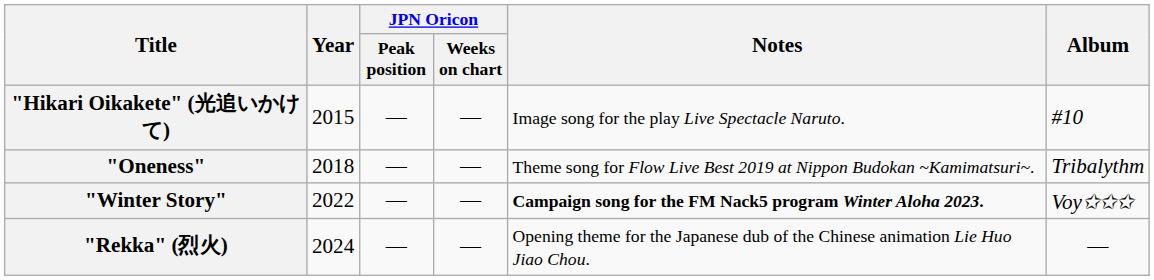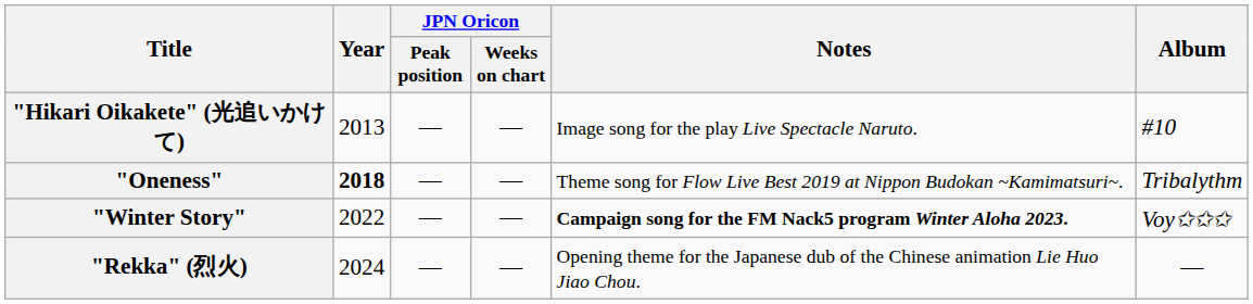"Hikari Oikakete" (光追いかけて) | Year: 2015 -> 2013
"Oneness" | Year: normal -> bold
